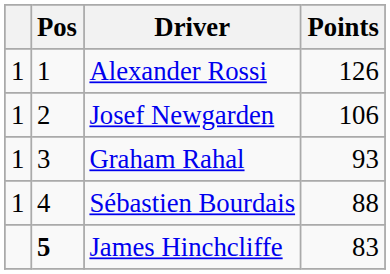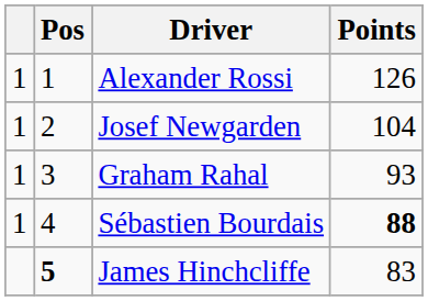Josef Newgarden | Points: 106 -> 104
Sébastien Bourdais | Points: normal -> bold
